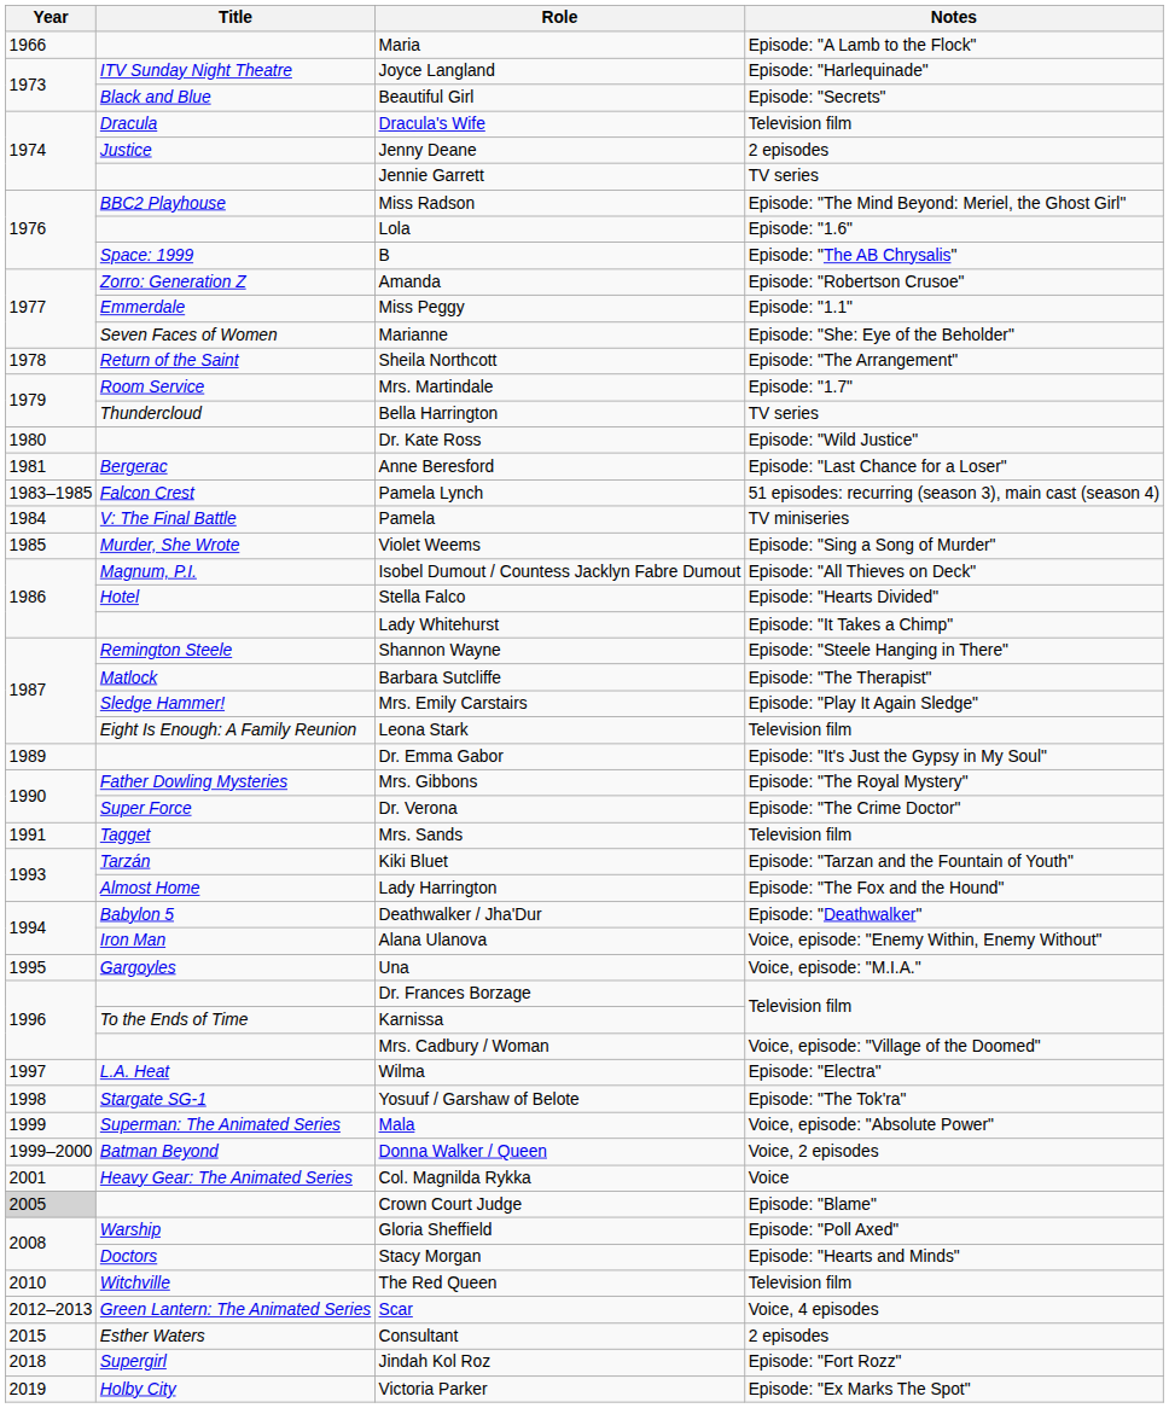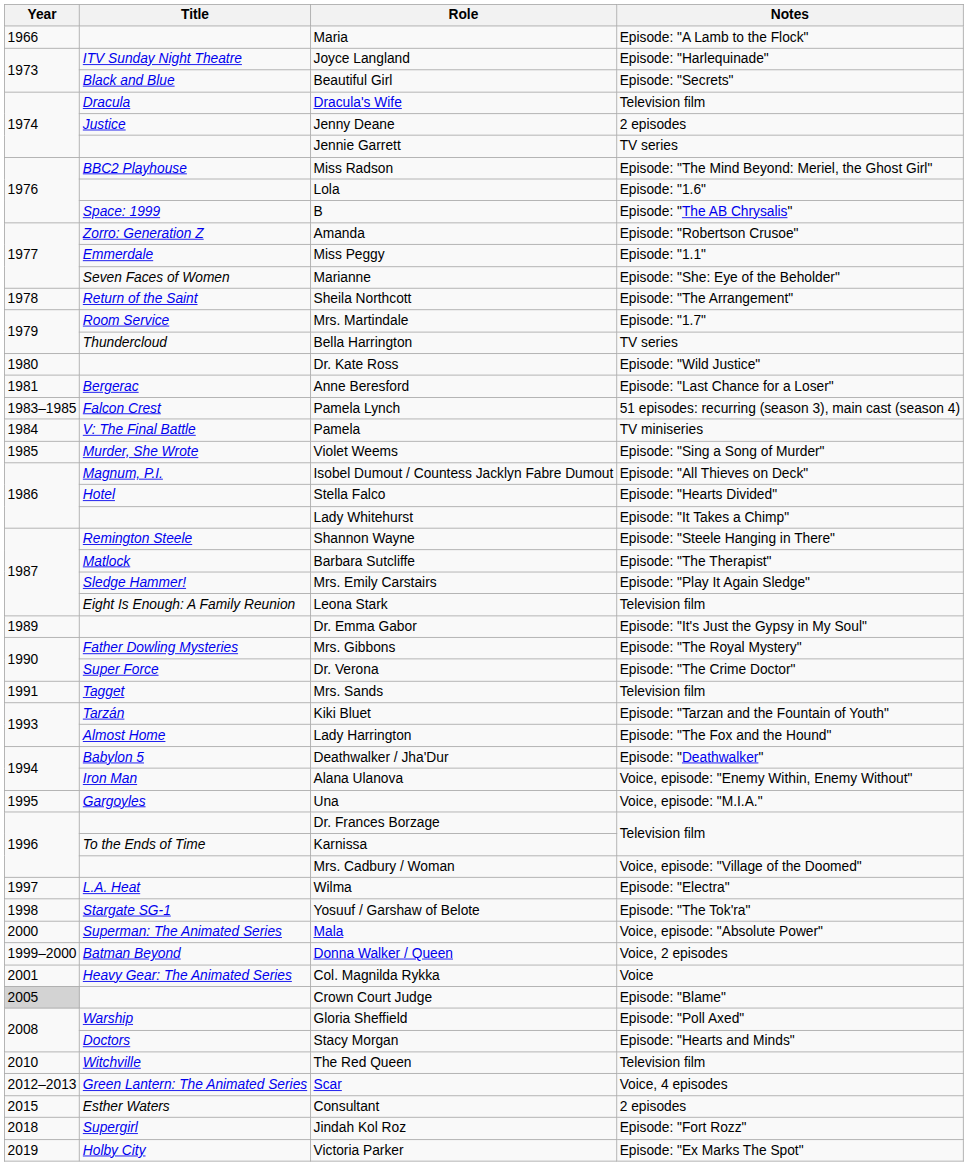Mala | Year: 1999 -> 2000
